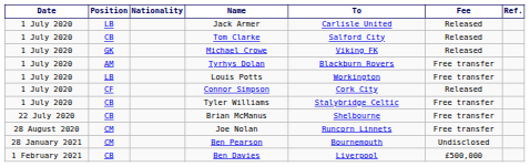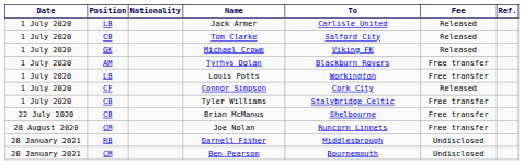+ row: 28 January 2021 | RB | Darnell Fisher | Middlesbrough | Undisclosed
- row: 1 February 2021 | CB | Ben Davies | Liverpool | £500,000
